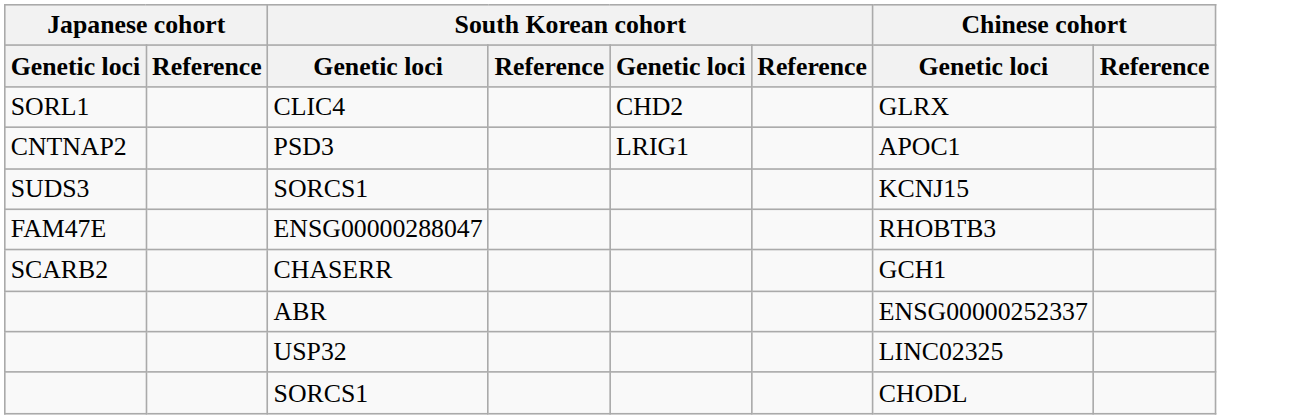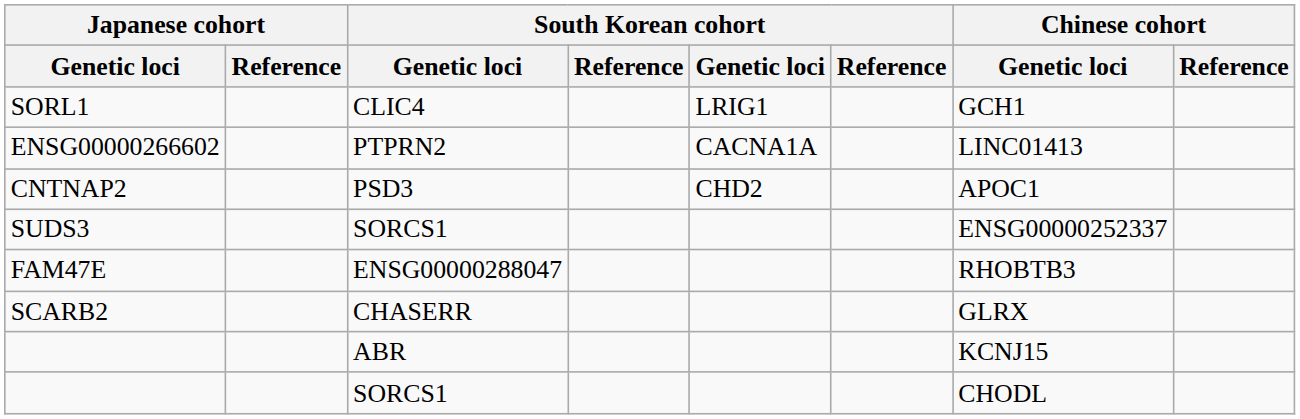CLIC4 | column 5: CHD2 -> LRIG1
CLIC4 | Chinese cohort / Genetic loci: GLRX -> GCH1
+ row: ENSG00000266602 | PTPRN2 | CACNA1A | LINC01413
PSD3 | column 5: LRIG1 -> CHD2
SUDS3 / SORCS1 | Chinese cohort / Genetic loci: KCNJ15 -> ENSG00000252337
CHASERR | Chinese cohort / Genetic loci: GCH1 -> GLRX
ABR | Chinese cohort / Genetic loci: ENSG00000252337 -> KCNJ15
- row: USP32 | LINC02325
